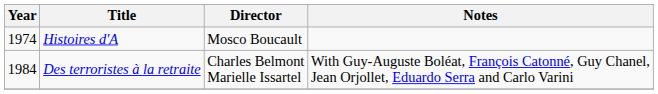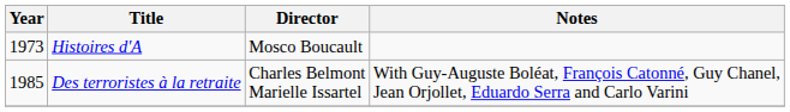Histoires d'A | Year: 1974 -> 1973
Des terroristes à la retraite | Year: 1984 -> 1985
